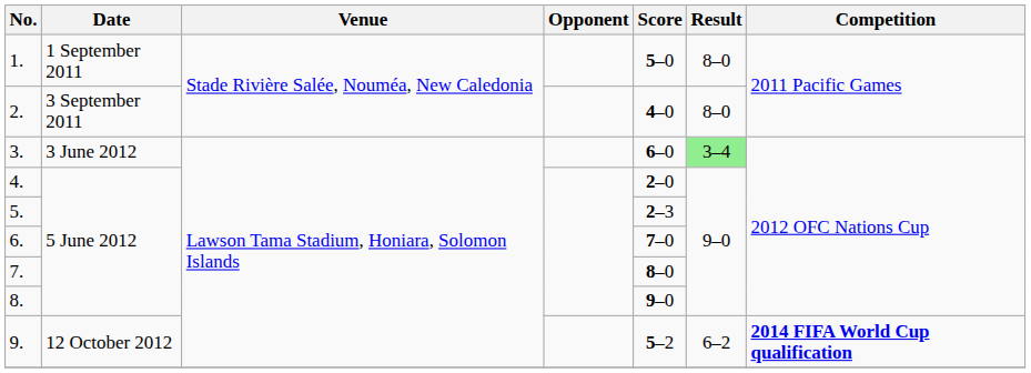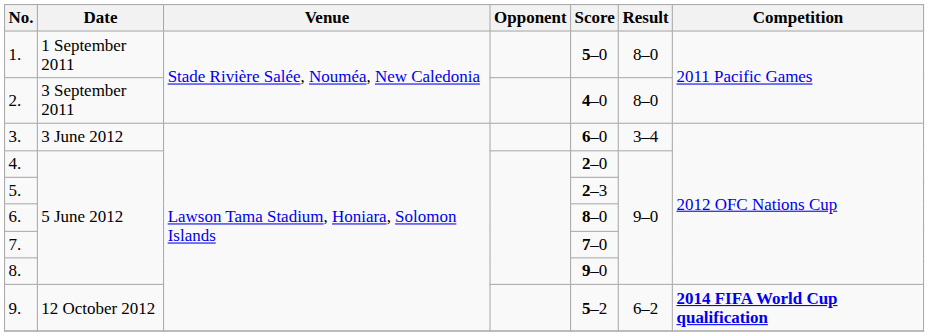3. | Result: lightgreen background -> no background
6. | Score: 7–0 -> 8–0
7. | Score: 8–0 -> 7–0
